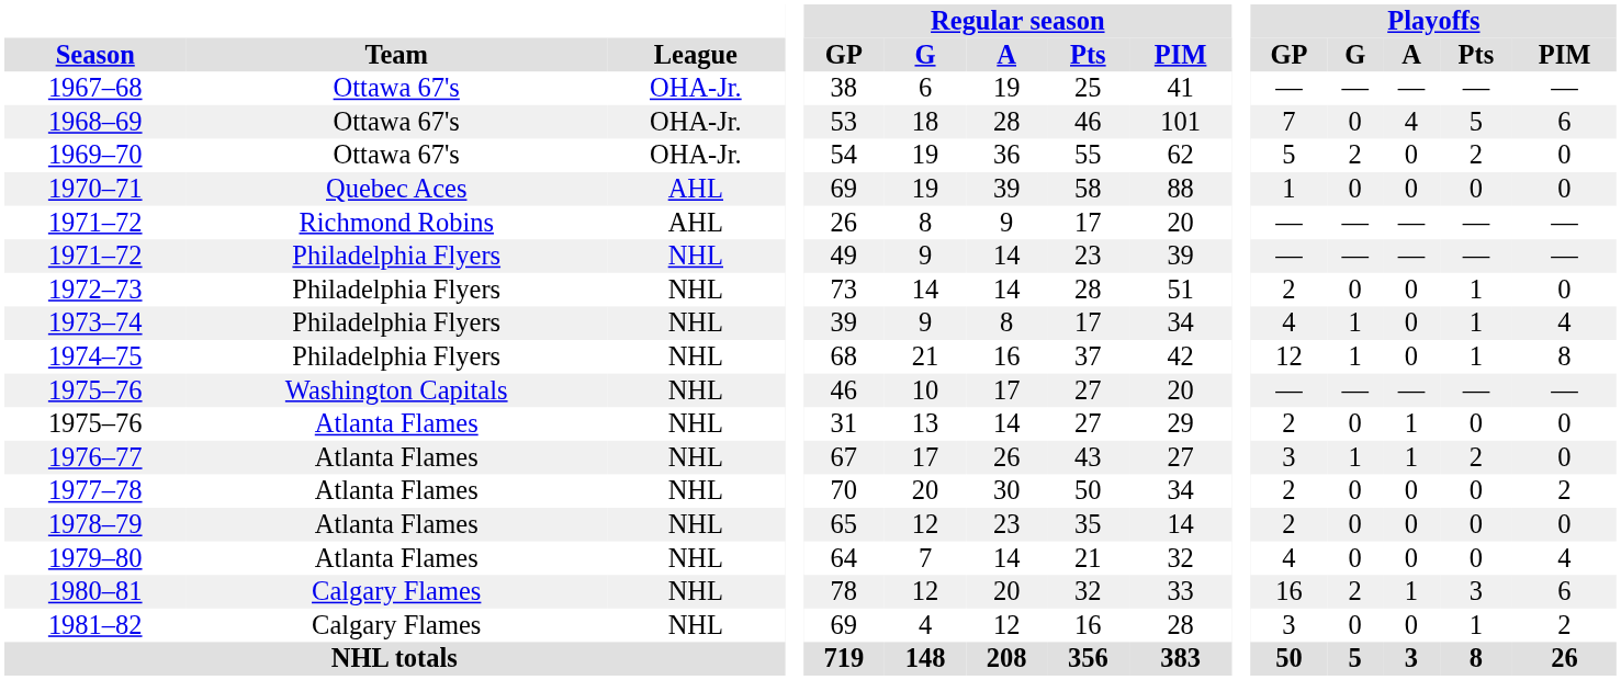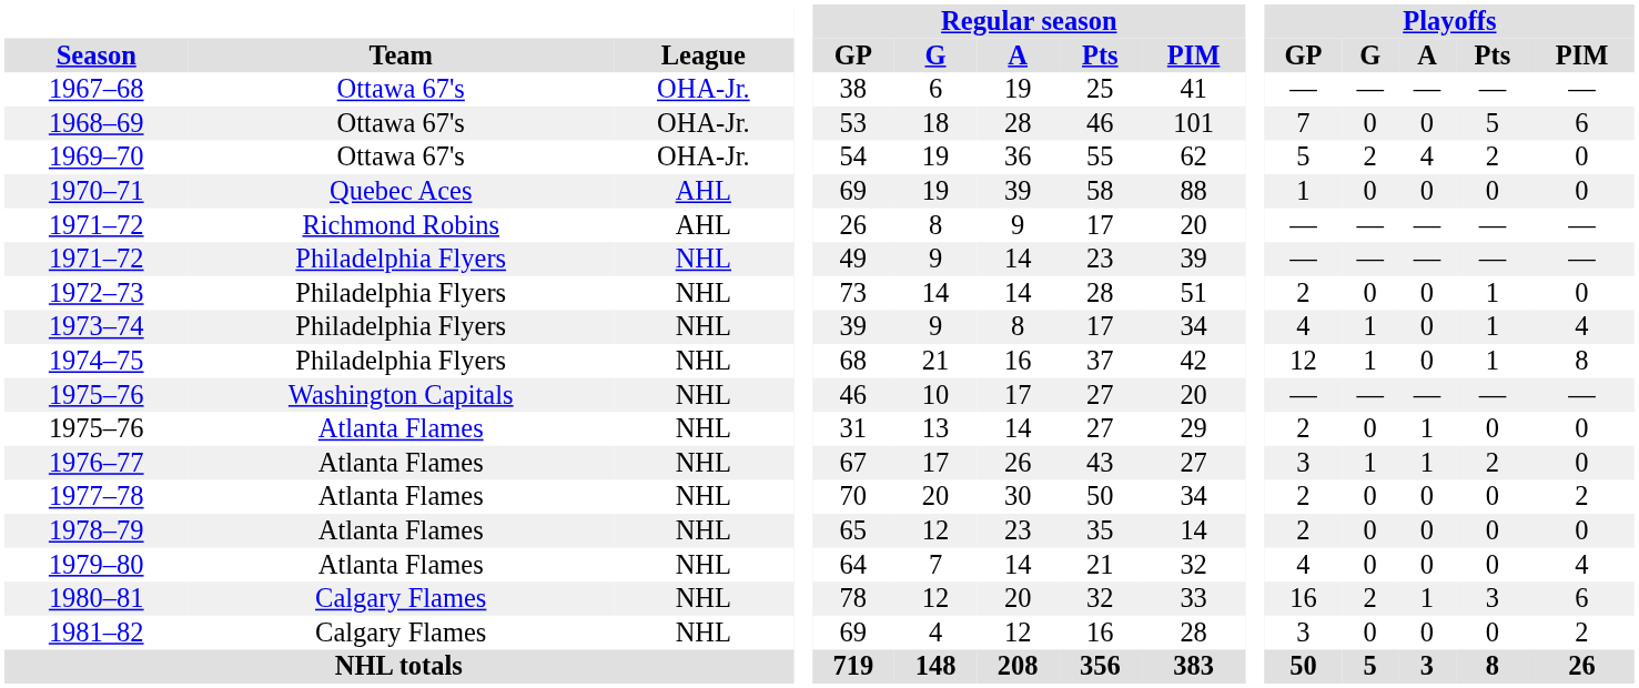1968–69 | Playoffs / A: 4 -> 0
1969–70 | Playoffs / A: 0 -> 4
1981–82 | Playoffs / Pts: 1 -> 0
